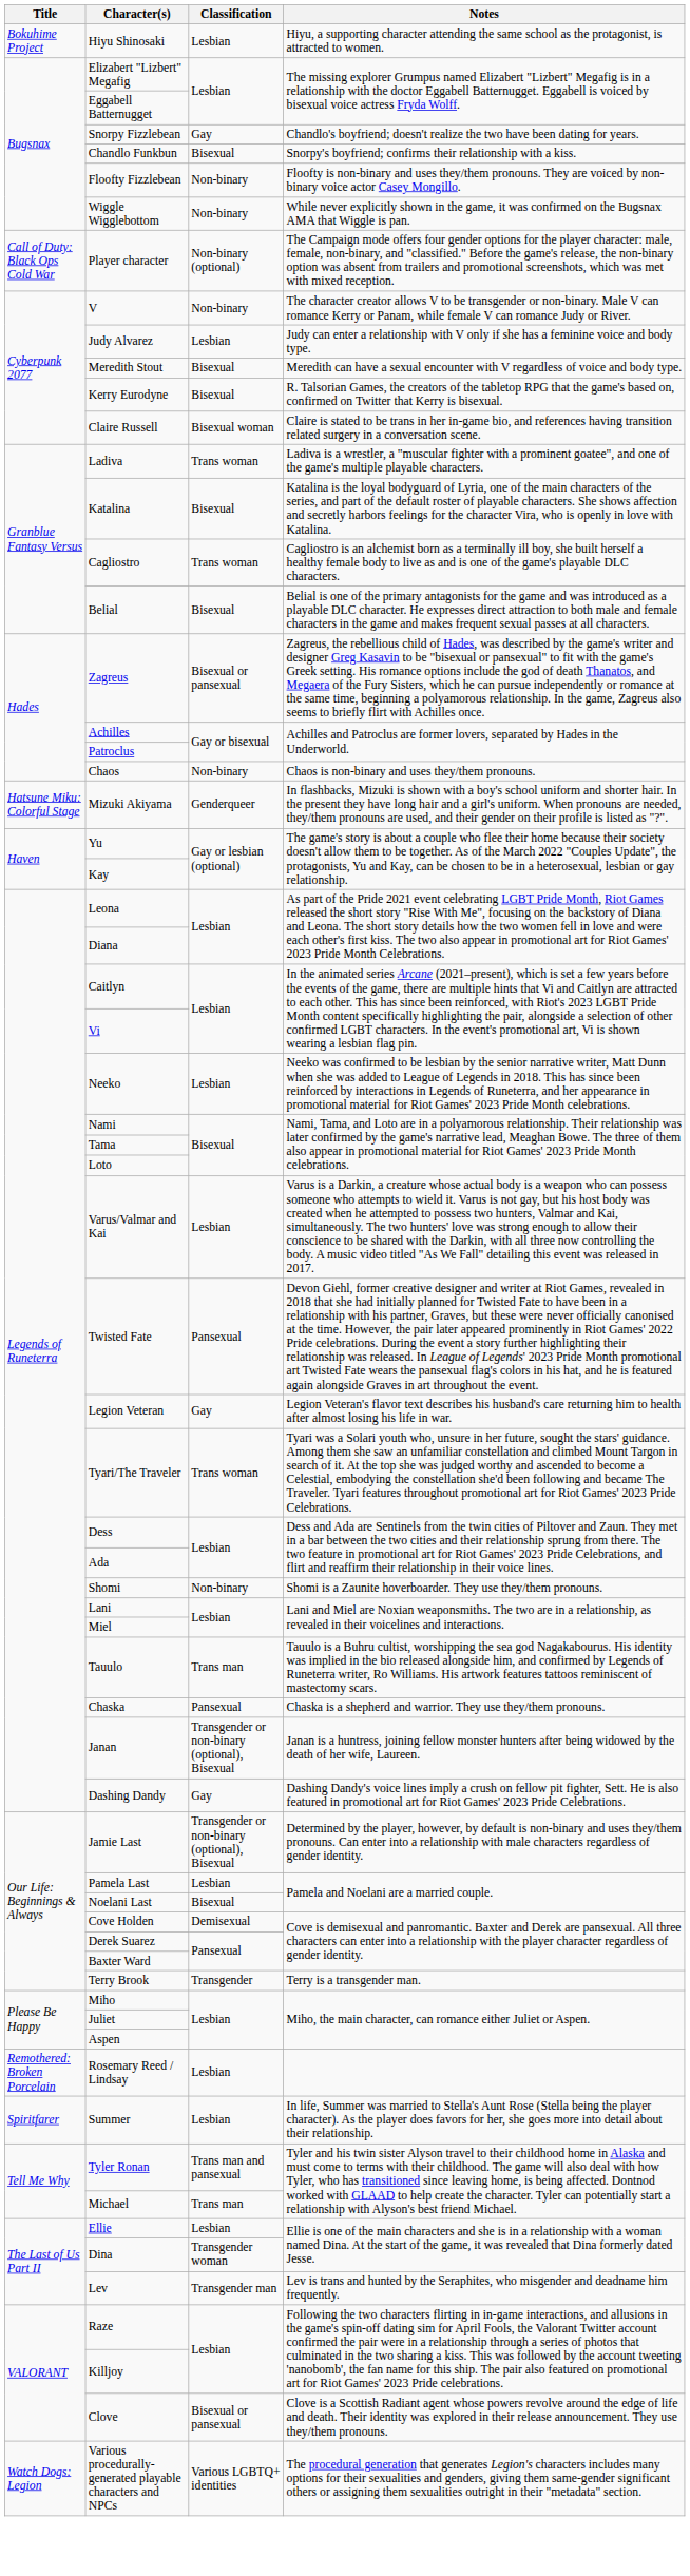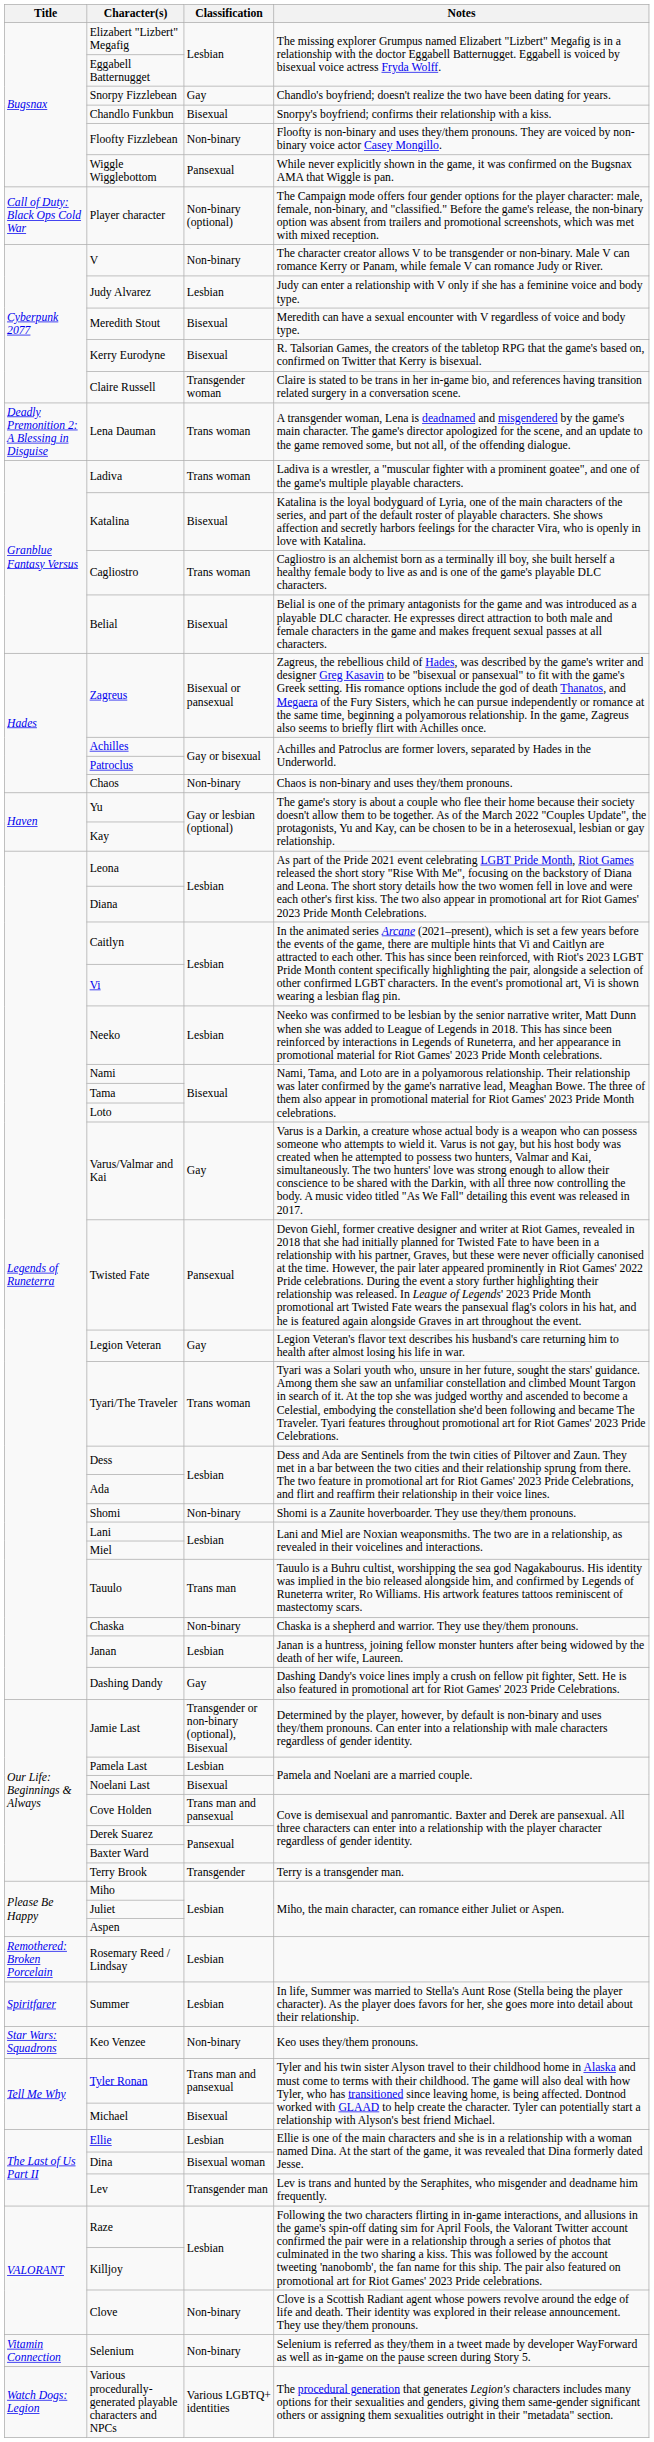- row: Bokuhime Project | Hiyu Shinosaki | Lesbian | Hiyu, a supporting character attending the same school as the protagonist, is attracted to women.
Wiggle Wigglebottom | Classification: Non-binary -> Pansexual
Claire Russell | Classification: Bisexual woman -> Transgender woman
+ row: Deadly Premonition 2: A Blessing in Disguise | Lena Dauman | Trans woman | A transgender woman, Lena is deadnamed and misgendered by the game's main character. The game's director apologized for the scene, and an update to the game removed some, but not all, of the offending dialogue.
- row: Hatsune Miku: Colorful Stage | Mizuki Akiyama | Genderqueer | In flashbacks, Mizuki is shown with a boy's school uniform and shorter hair. In the present they have long hair and a girl's uniform. When pronouns are needed, they/them pronouns are used, and their gender on their profile is listed as "?".
Varus/Valmar and Kai | Classification: Lesbian -> Gay
Chaska | Classification: Pansexual -> Non-binary
Janan | Classification: Transgender or non-binary (optional), Bisexual -> Lesbian
Cove Holden | Classification: Demisexual -> Trans man and pansexual
+ row: Star Wars: Squadrons | Keo Venzee | Non-binary | Keo uses they/them pronouns.
Michael | Classification: Trans man -> Bisexual
Dina | Classification: Transgender woman -> Bisexual woman
Clove | Classification: Bisexual or pansexual -> Non-binary
+ row: Vitamin Connection | Selenium | Non-binary | Selenium is referred as they/them in a tweet made by developer WayForward as well as in-game on the pause screen during Story 5.
